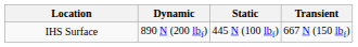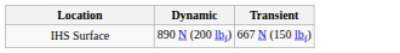- column: Static | 445 N (100 lbf)
